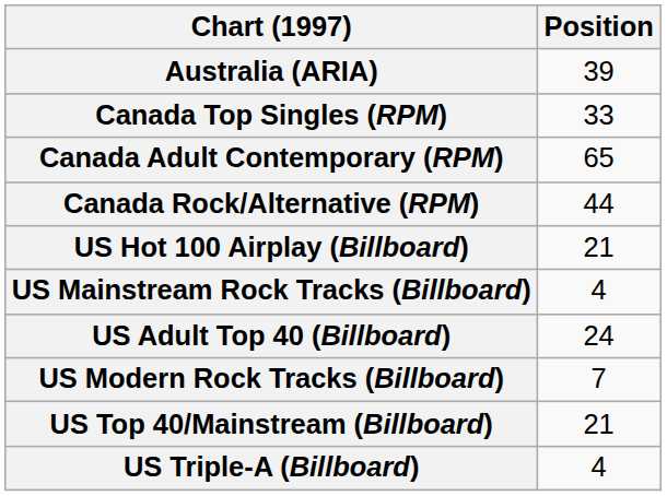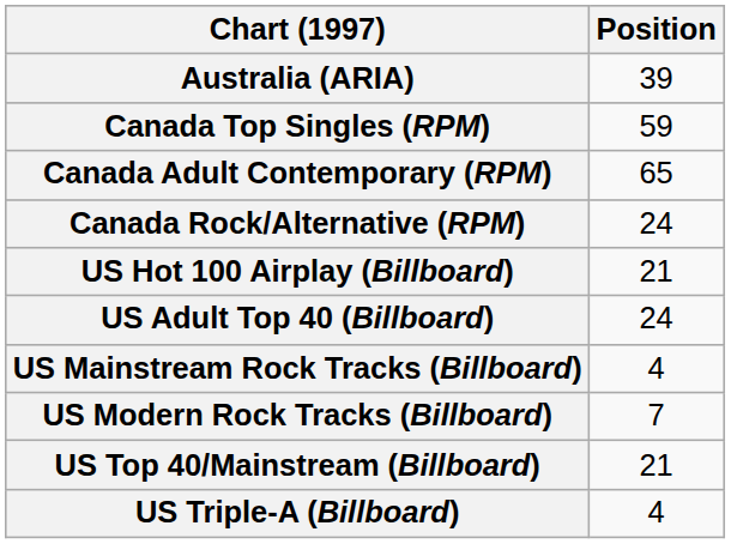Canada Top Singles (RPM) | Position: 33 -> 59
Canada Rock/Alternative (RPM) | Position: 44 -> 24
rows swapped: US Adult Top 40 (Billboard) <-> US Mainstream Rock Tracks (Billboard)
